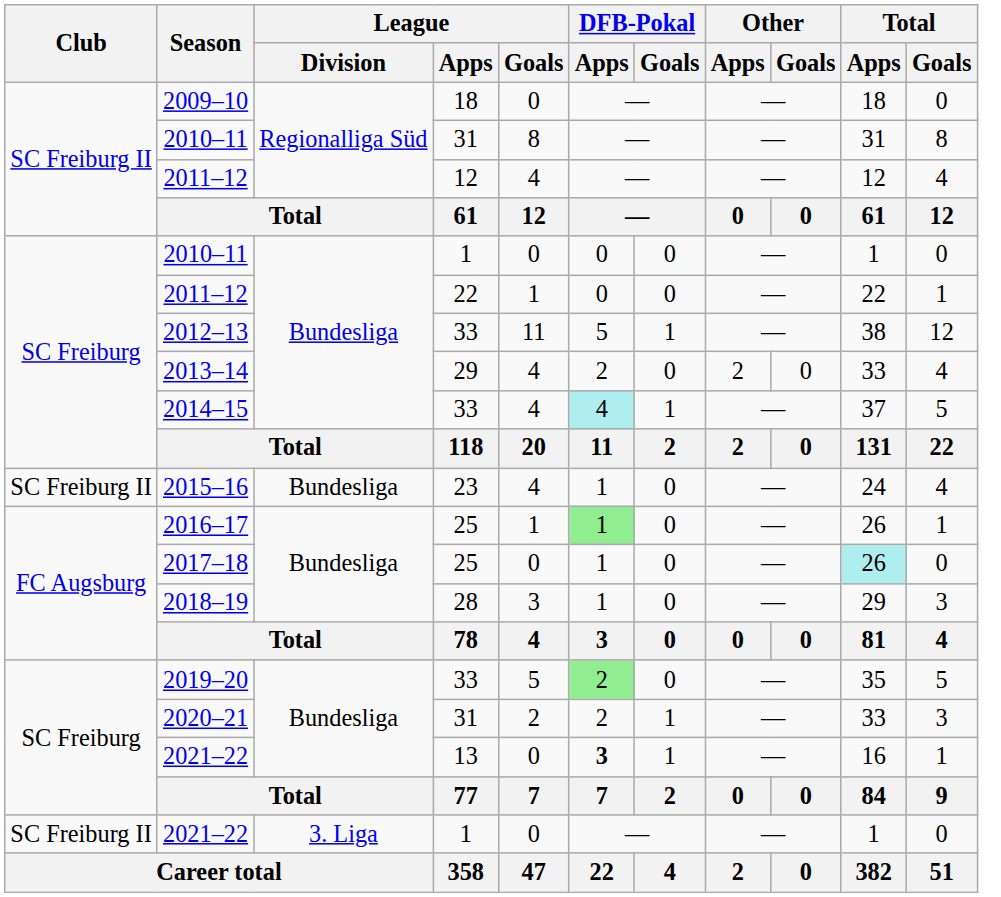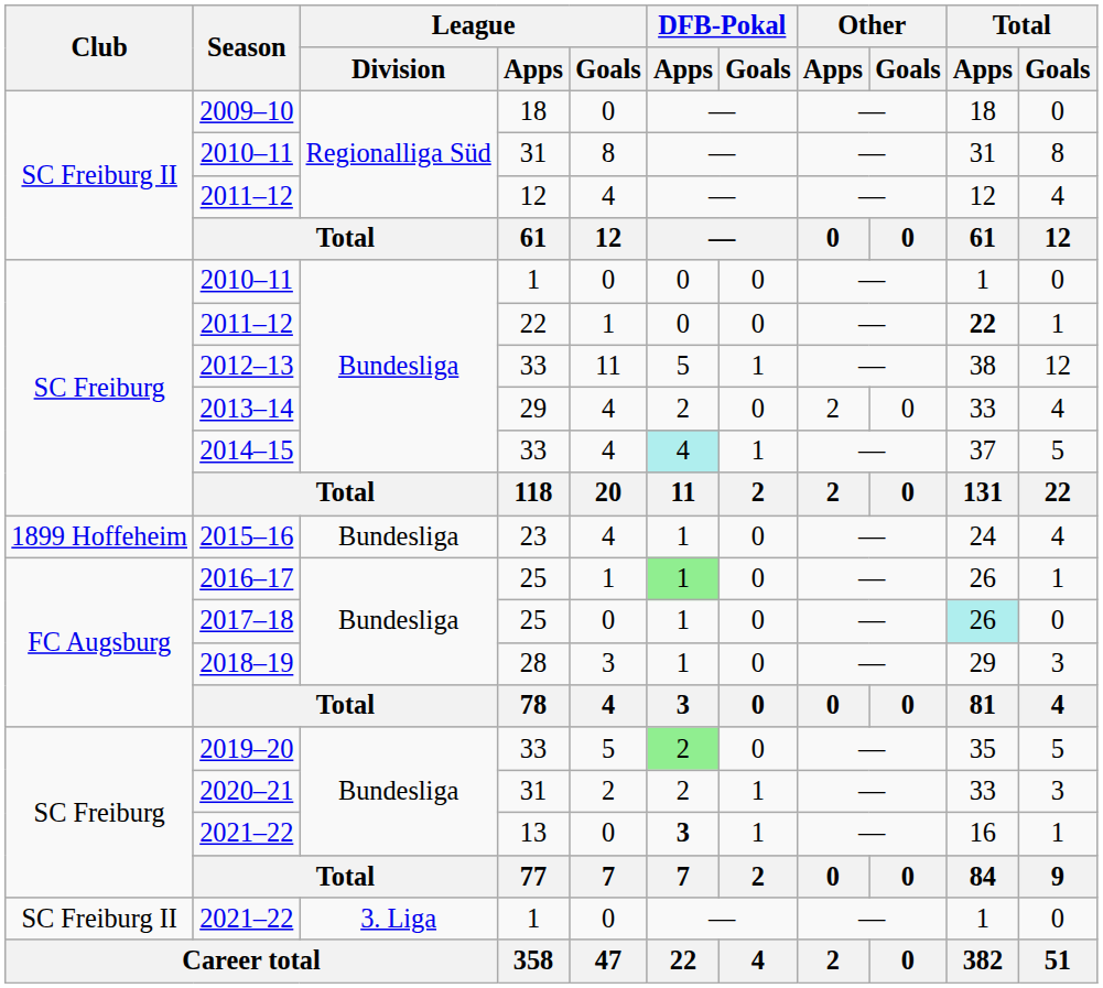2011–12 / 22 | Total / Apps: normal -> bold
2015–16 | Club: SC Freiburg II -> 1899 Hoffeheim
